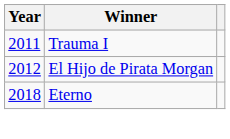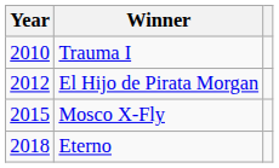Trauma I | Year: 2011 -> 2010
+ row: 2015 | Mosco X-Fly
